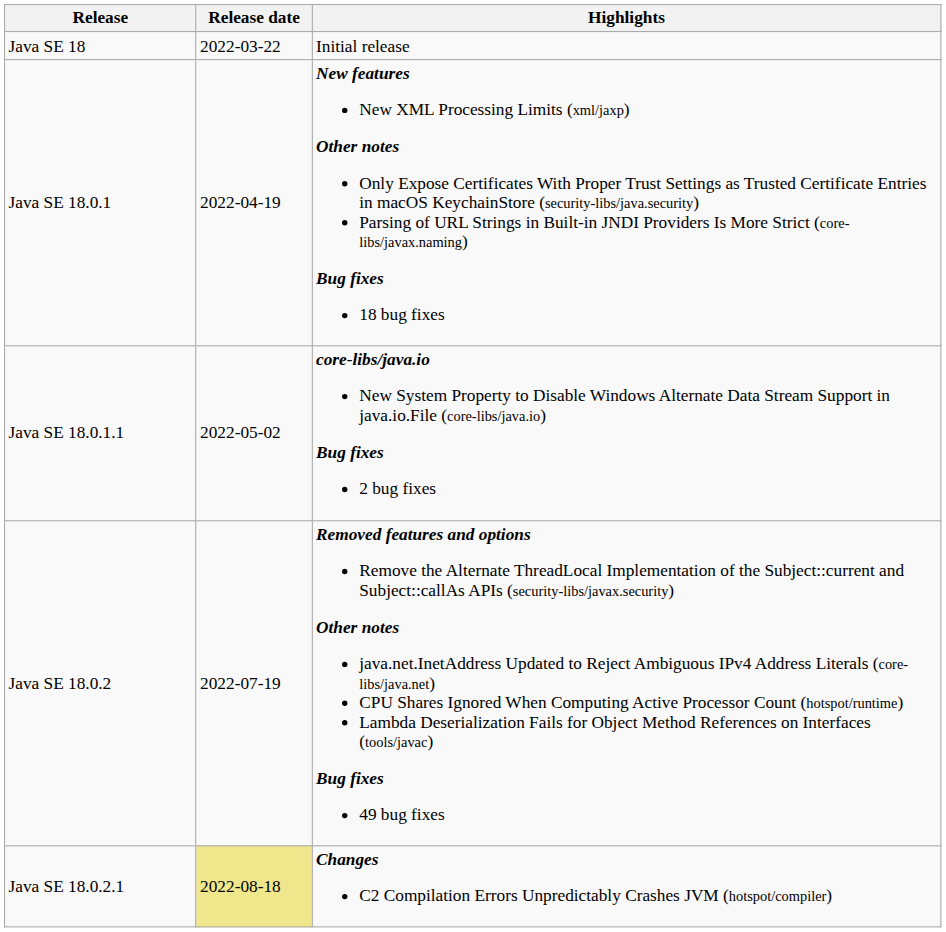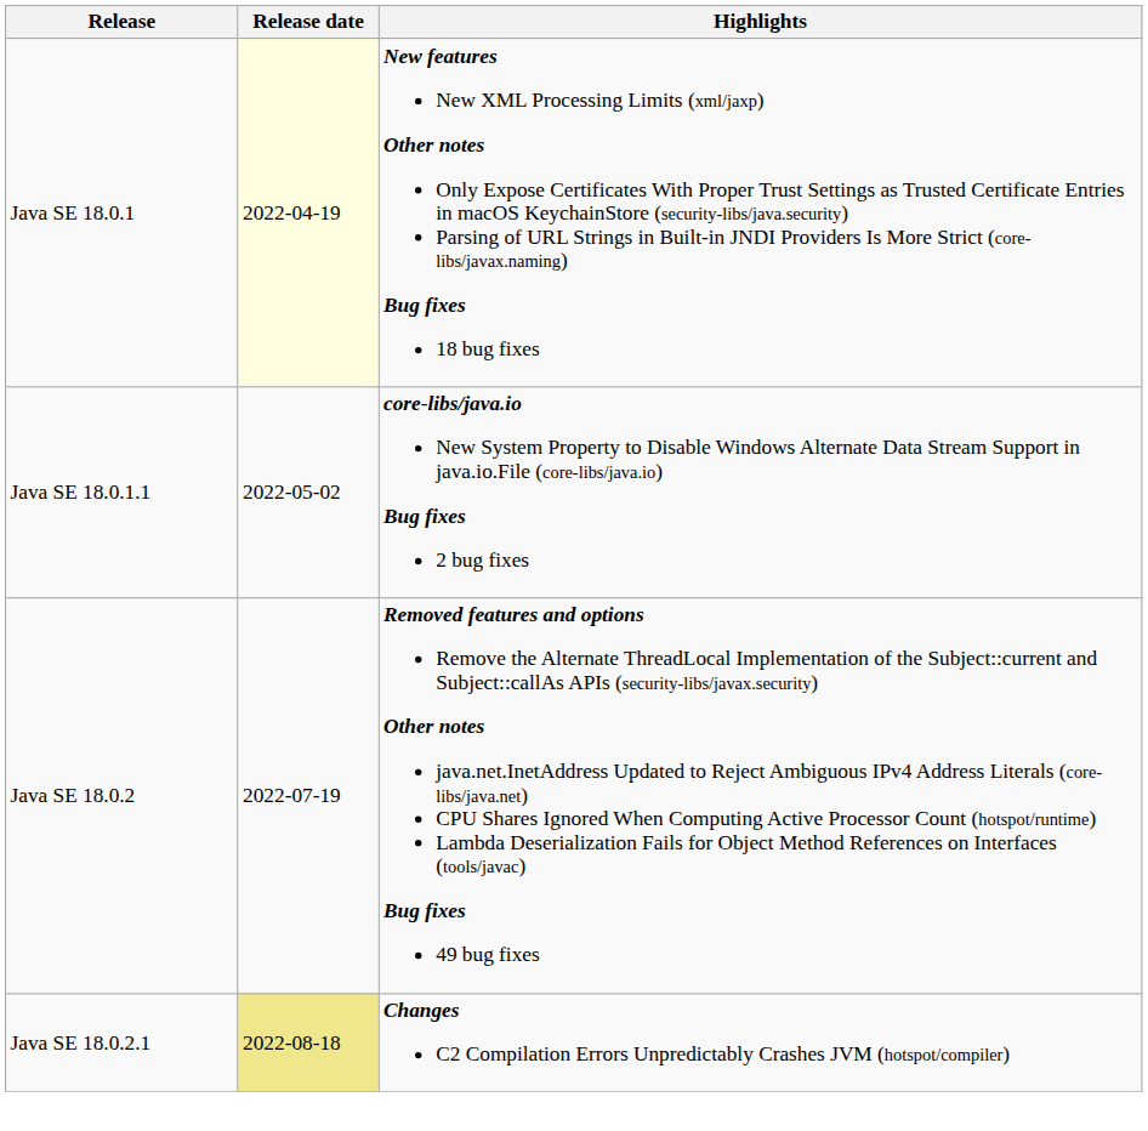- row: Java SE 18 | 2022-03-22 | Initial release
Java SE 18.0.1 | Release date: no background -> lightyellow background
